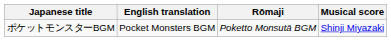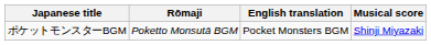columns swapped: Rōmaji <-> English translation
